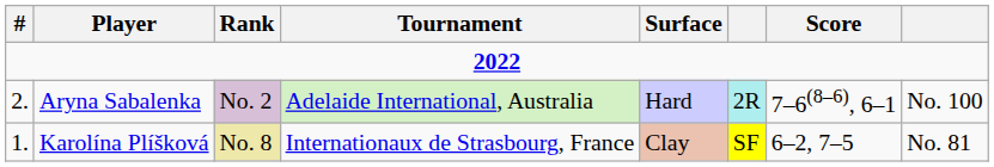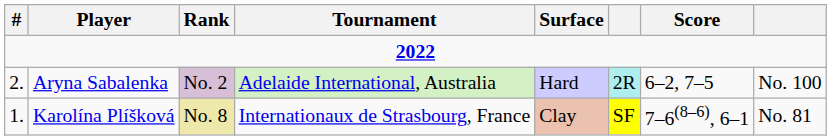Aryna Sabalenka | Score: 7–6(8–6), 6–1 -> 6–2, 7–5
Karolína Plíšková | Score: 6–2, 7–5 -> 7–6(8–6), 6–1
